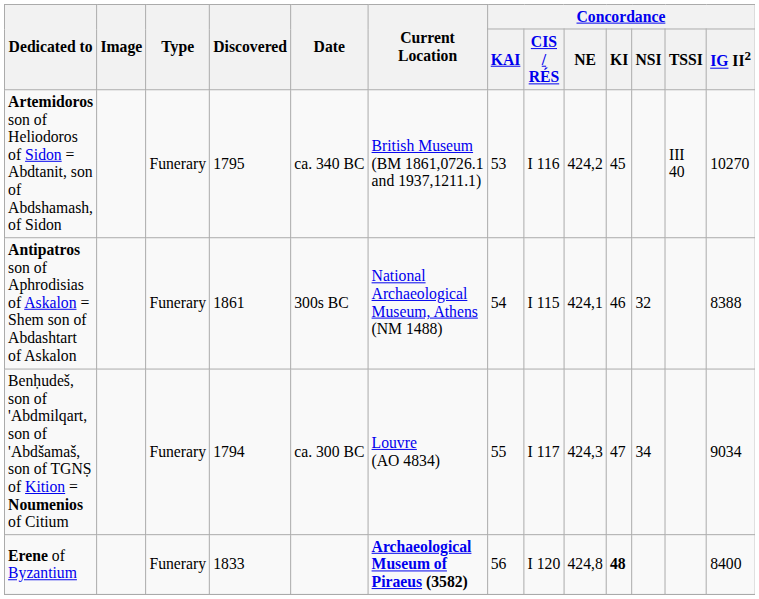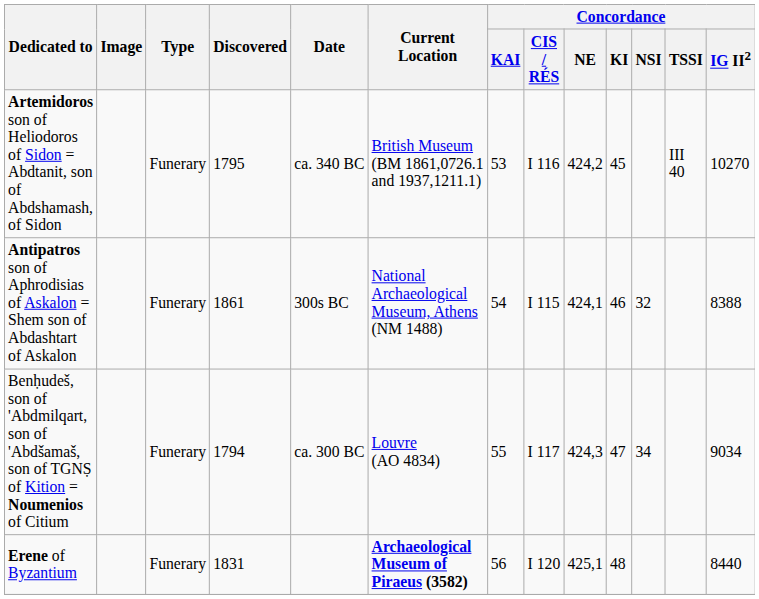Erene of Byzantium | Discovered: 1833 -> 1831
Erene of Byzantium | Concordance / NE: 424,8 -> 425,1
Erene of Byzantium | Concordance / KI: bold -> normal
Erene of Byzantium | Concordance / IG II2: 8400 -> 8440
